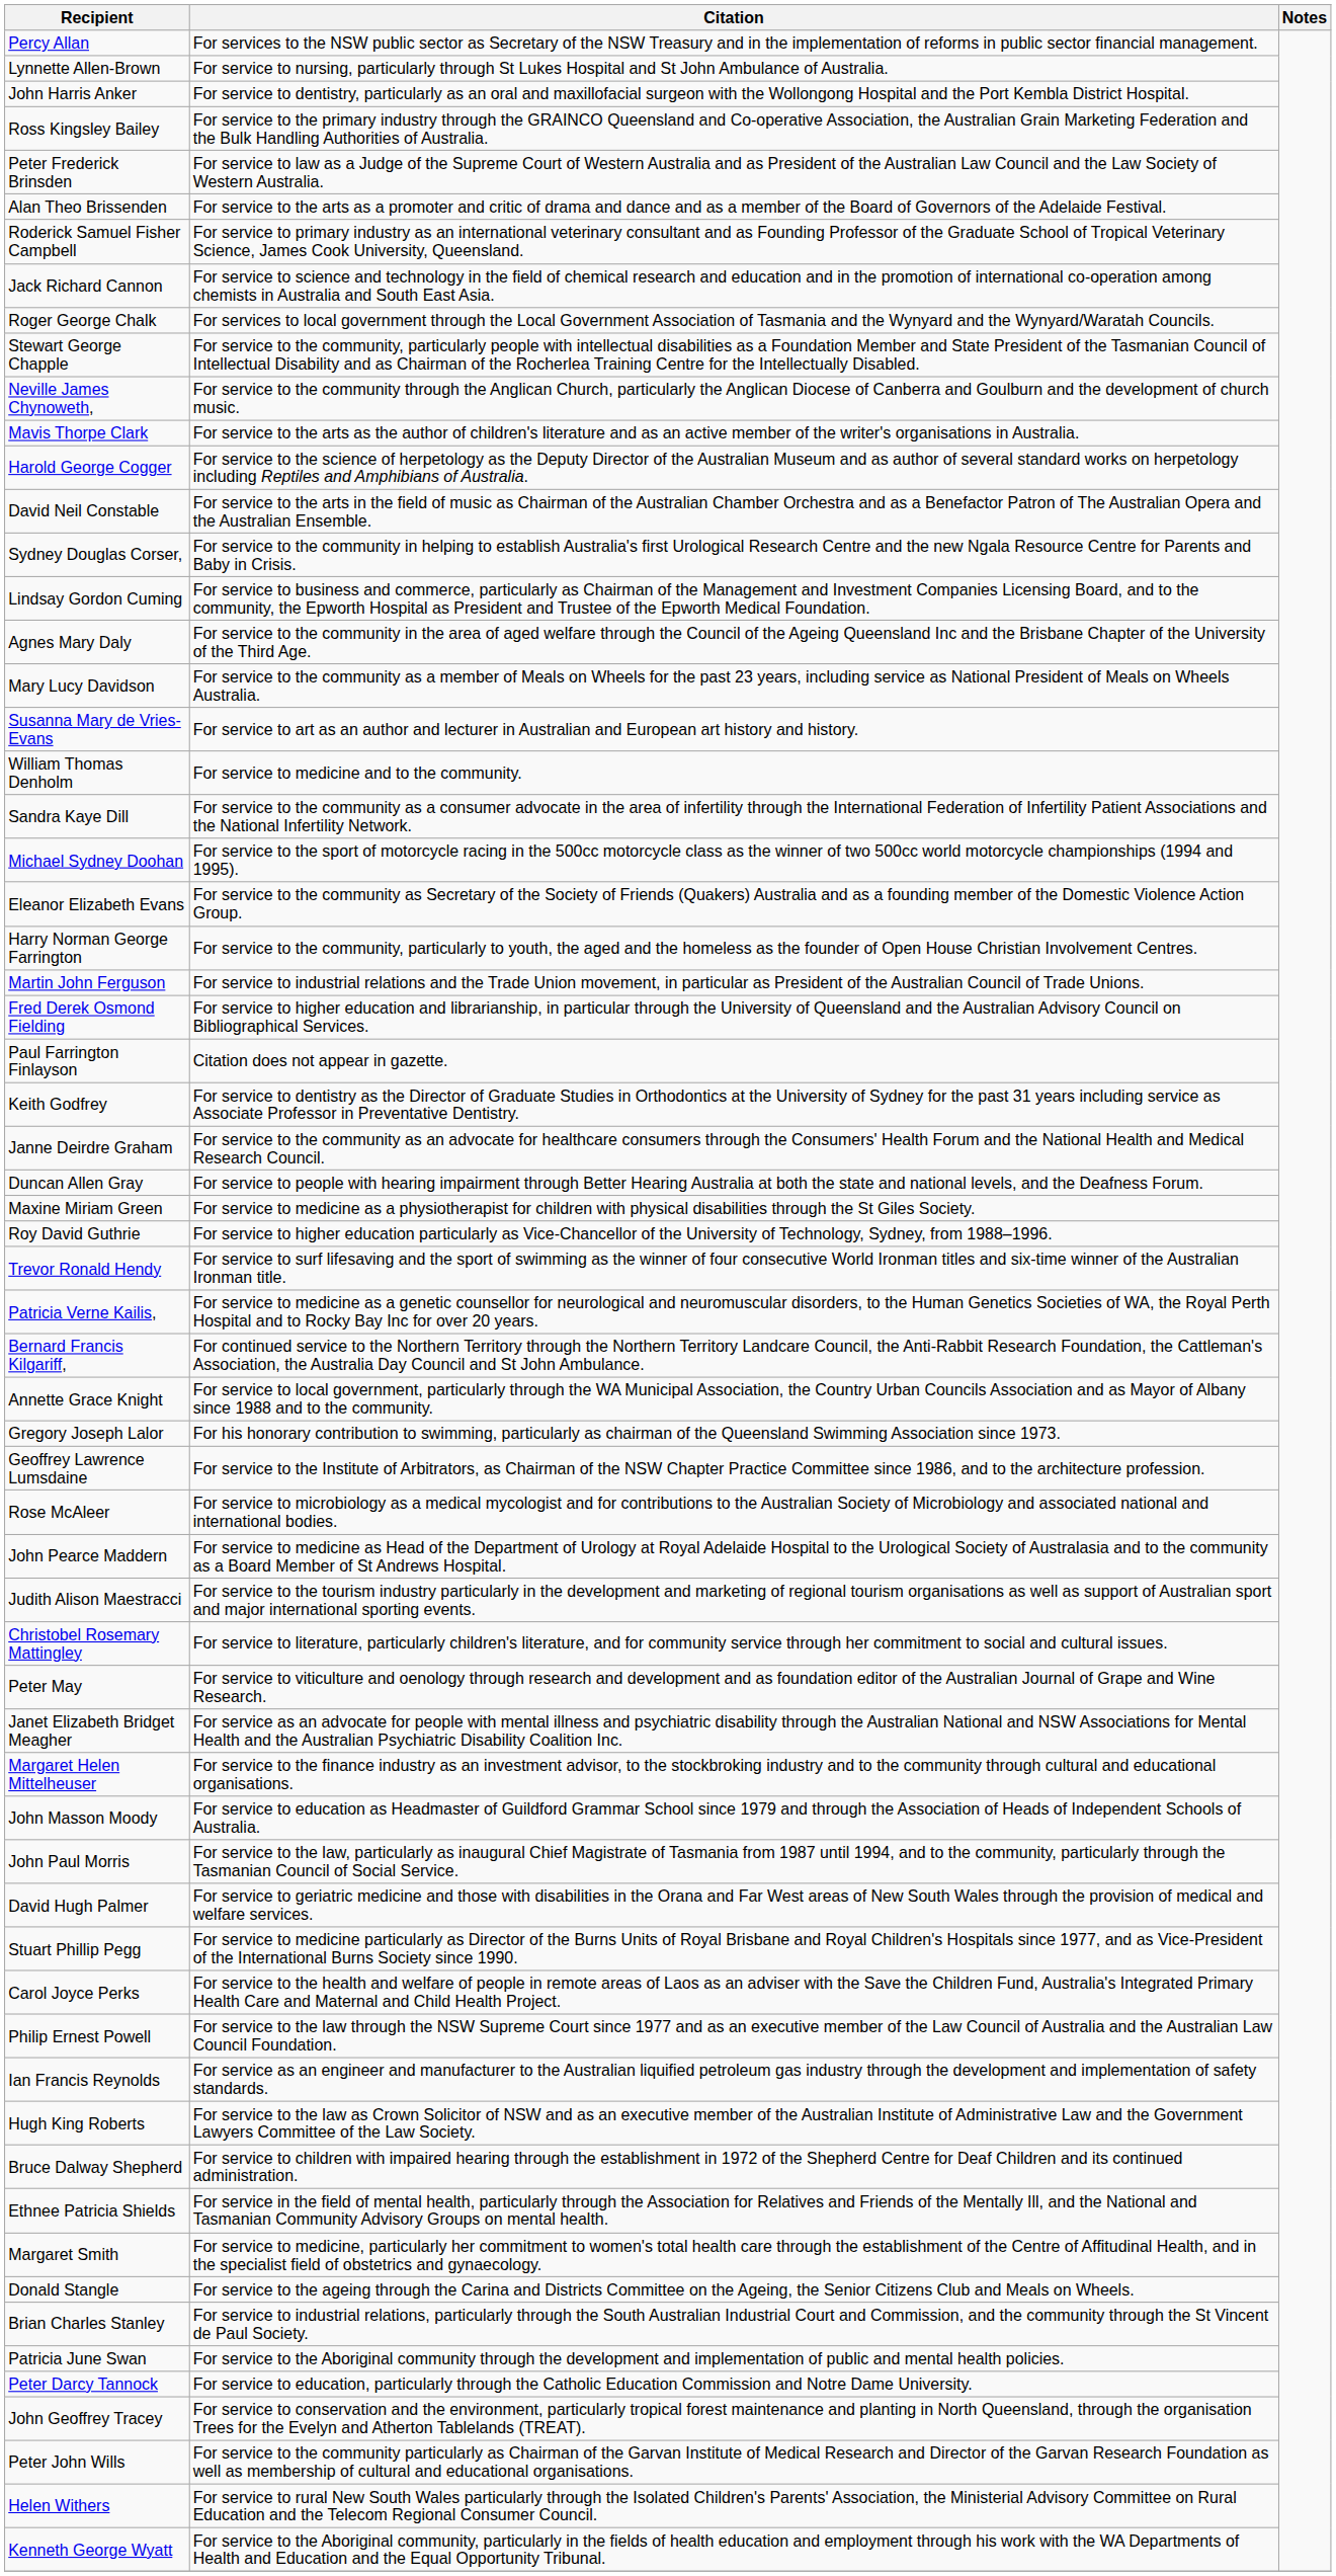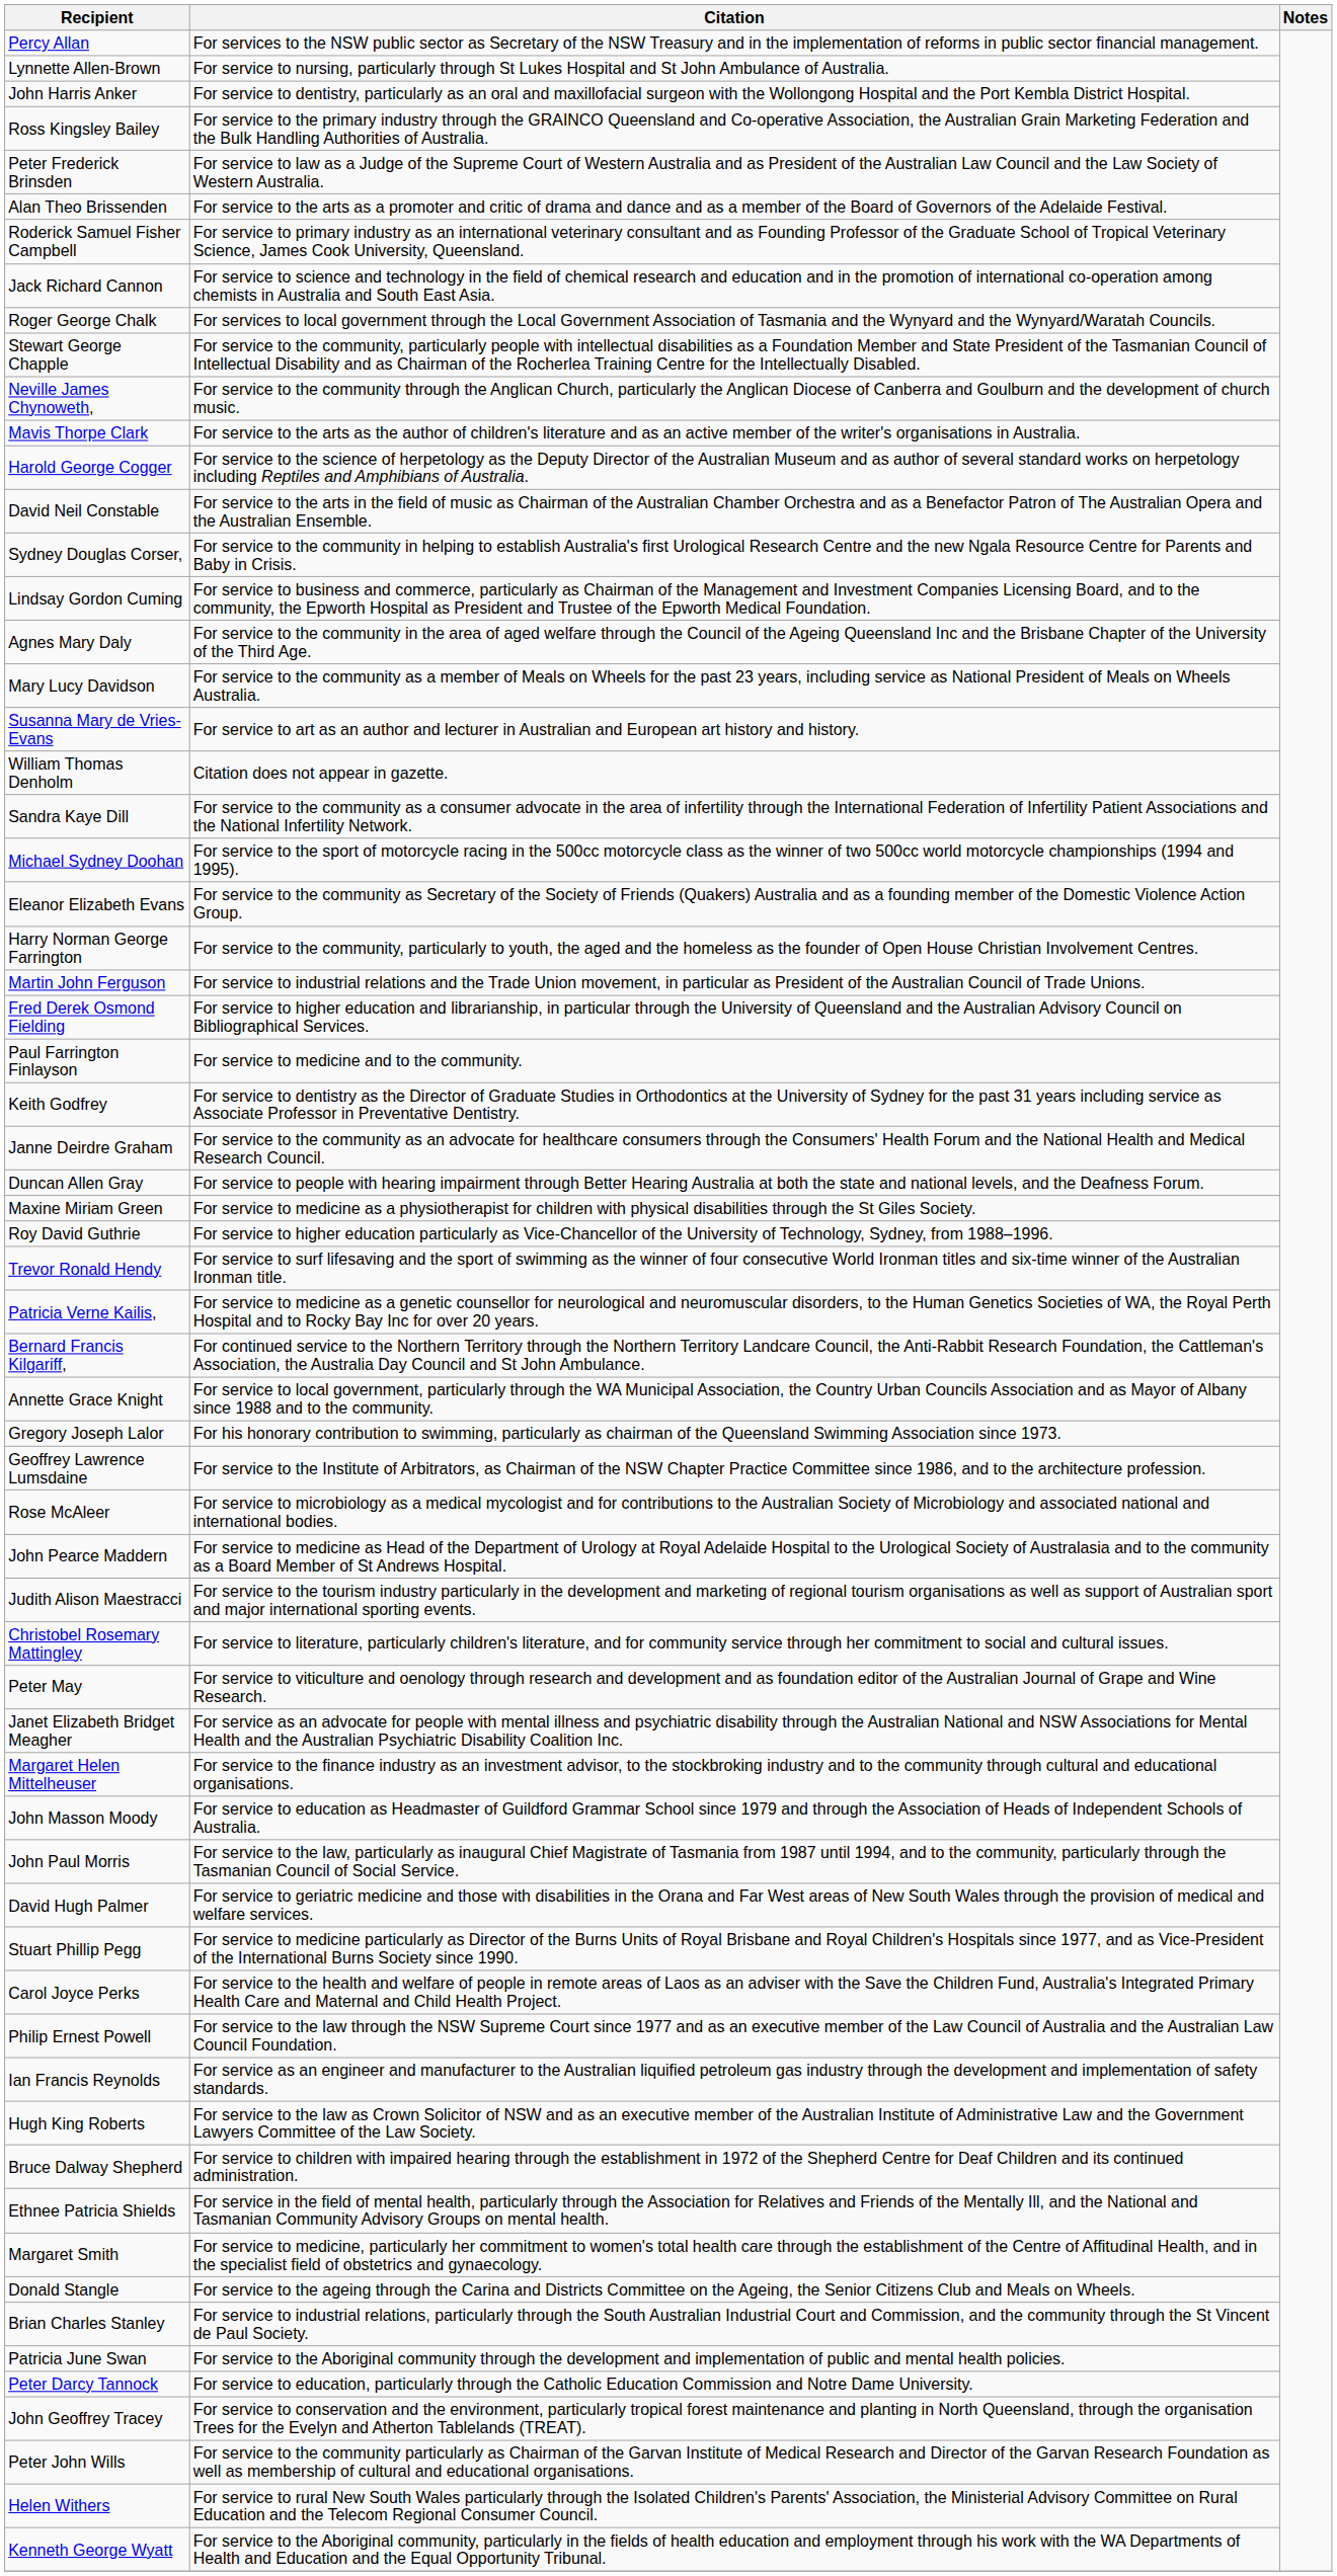William Thomas Denholm | Citation: For service to medicine and to the community. -> Citation does not appear in gazette.
Paul Farrington Finlayson | Citation: Citation does not appear in gazette. -> For service to medicine and to the community.
